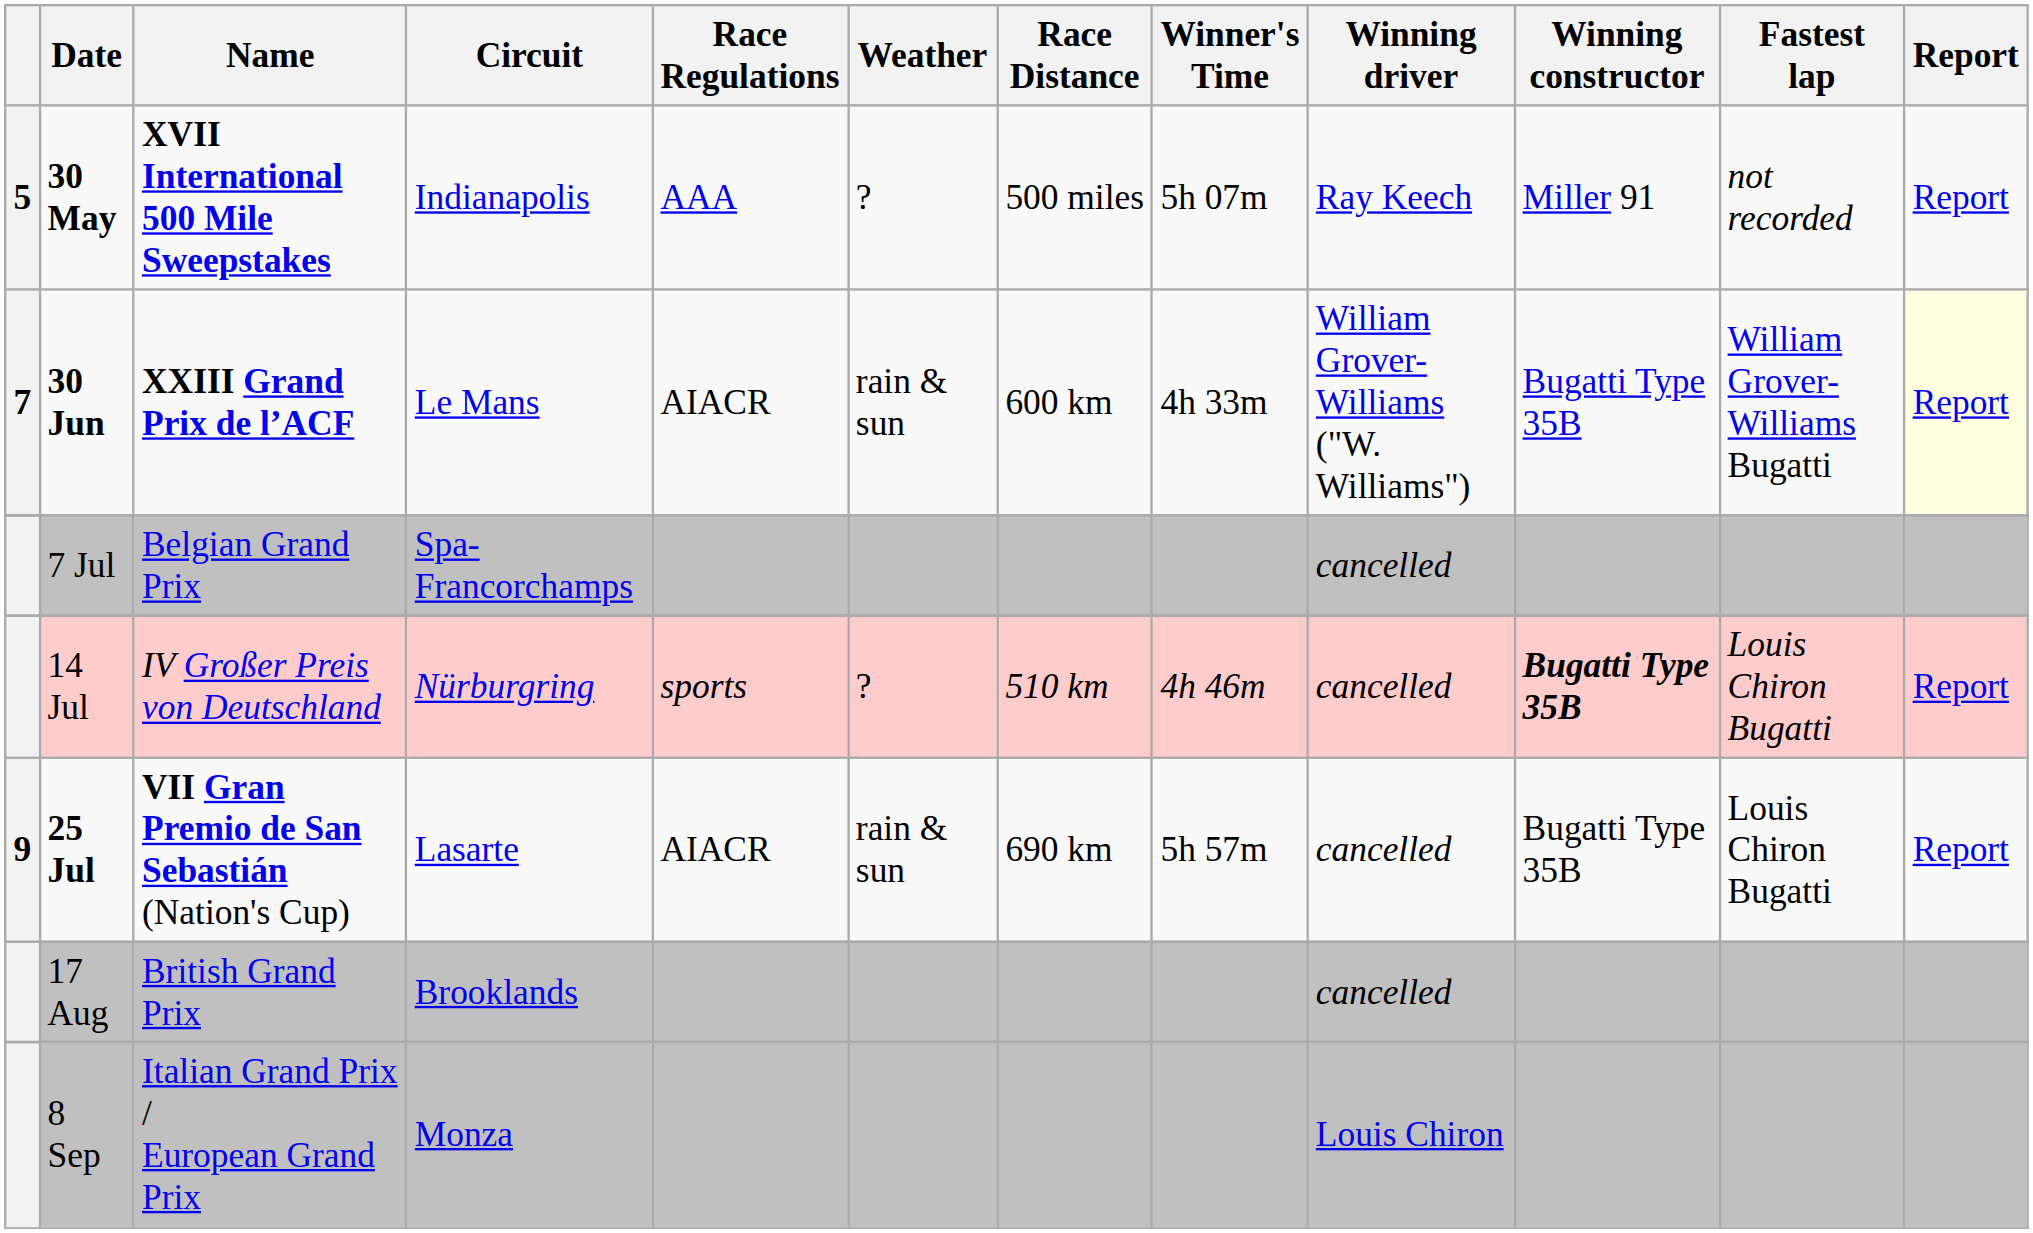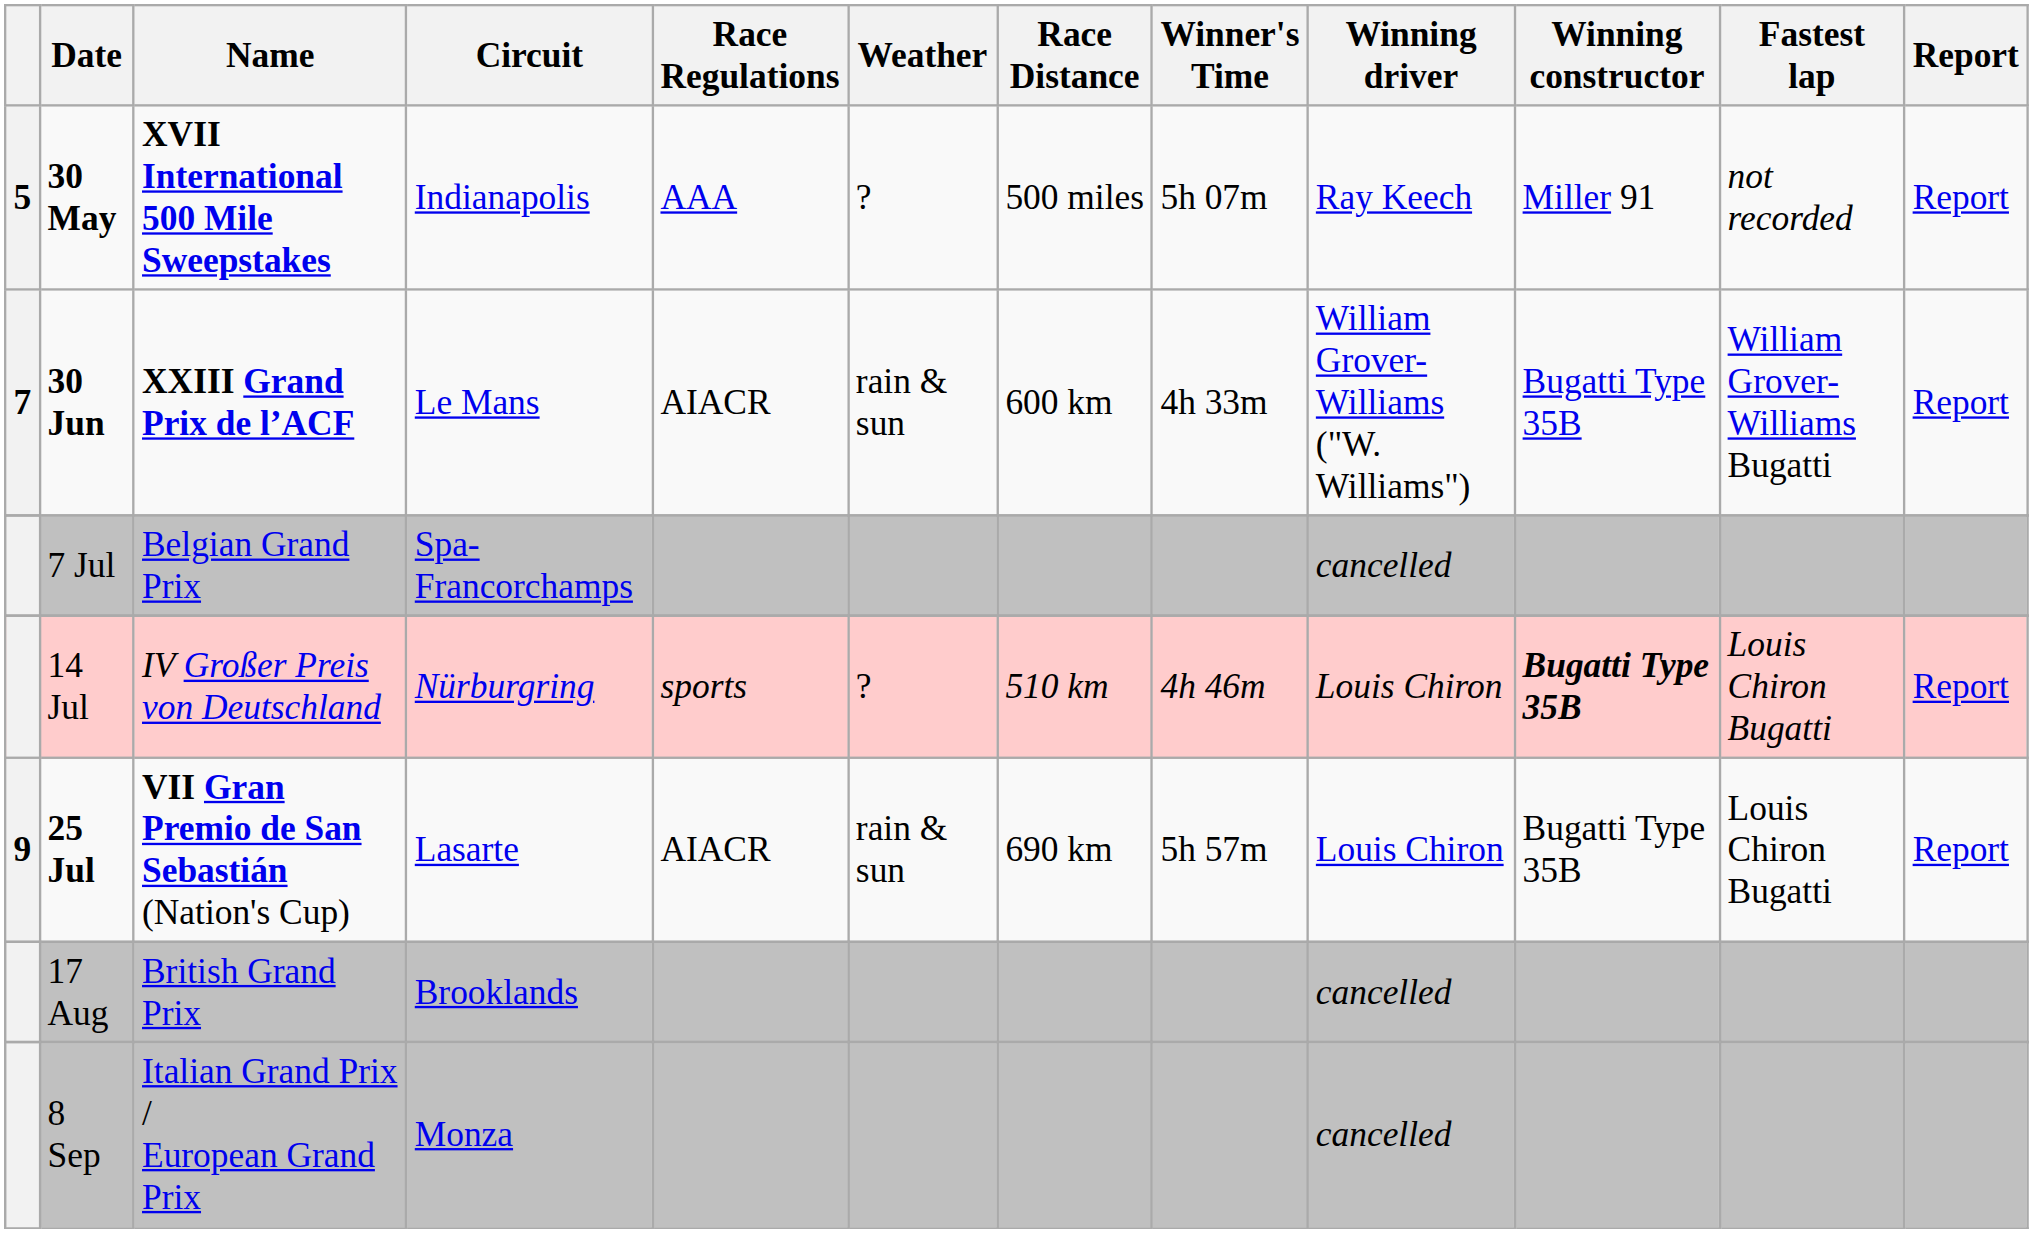30 Jun | Report: lightyellow background -> no background
14 Jul | Winning driver: cancelled -> Louis Chiron
25 Jul | Winning driver: cancelled -> Louis Chiron
8 Sep | Winning driver: Louis Chiron -> cancelled
